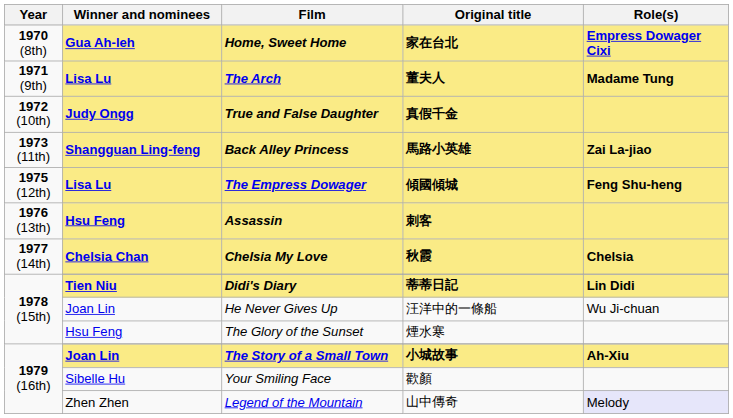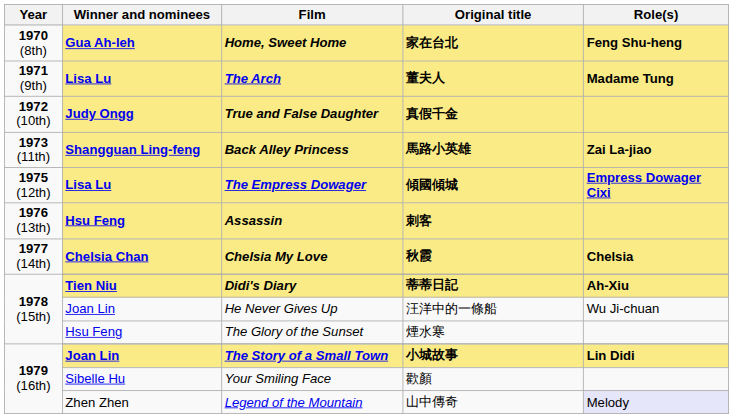Home, Sweet Home | Role(s): Empress Dowager Cixi -> Feng Shu-heng
The Empress Dowager | Role(s): Feng Shu-heng -> Empress Dowager Cixi
Didi's Diary | Role(s): Lin Didi -> Ah-Xiu
The Story of a Small Town | Role(s): Ah-Xiu -> Lin Didi
